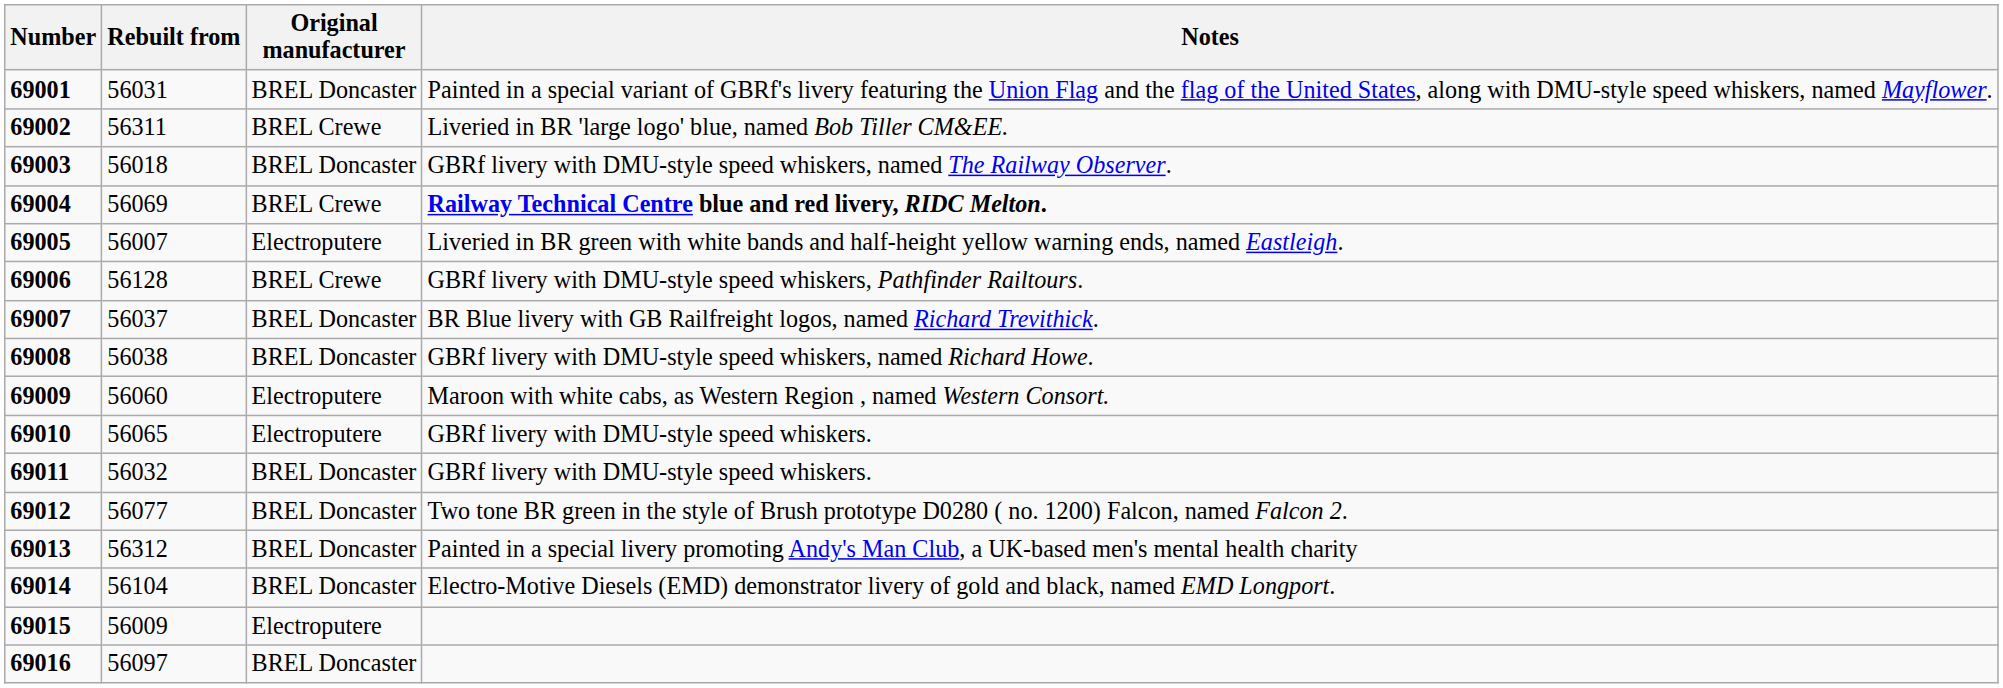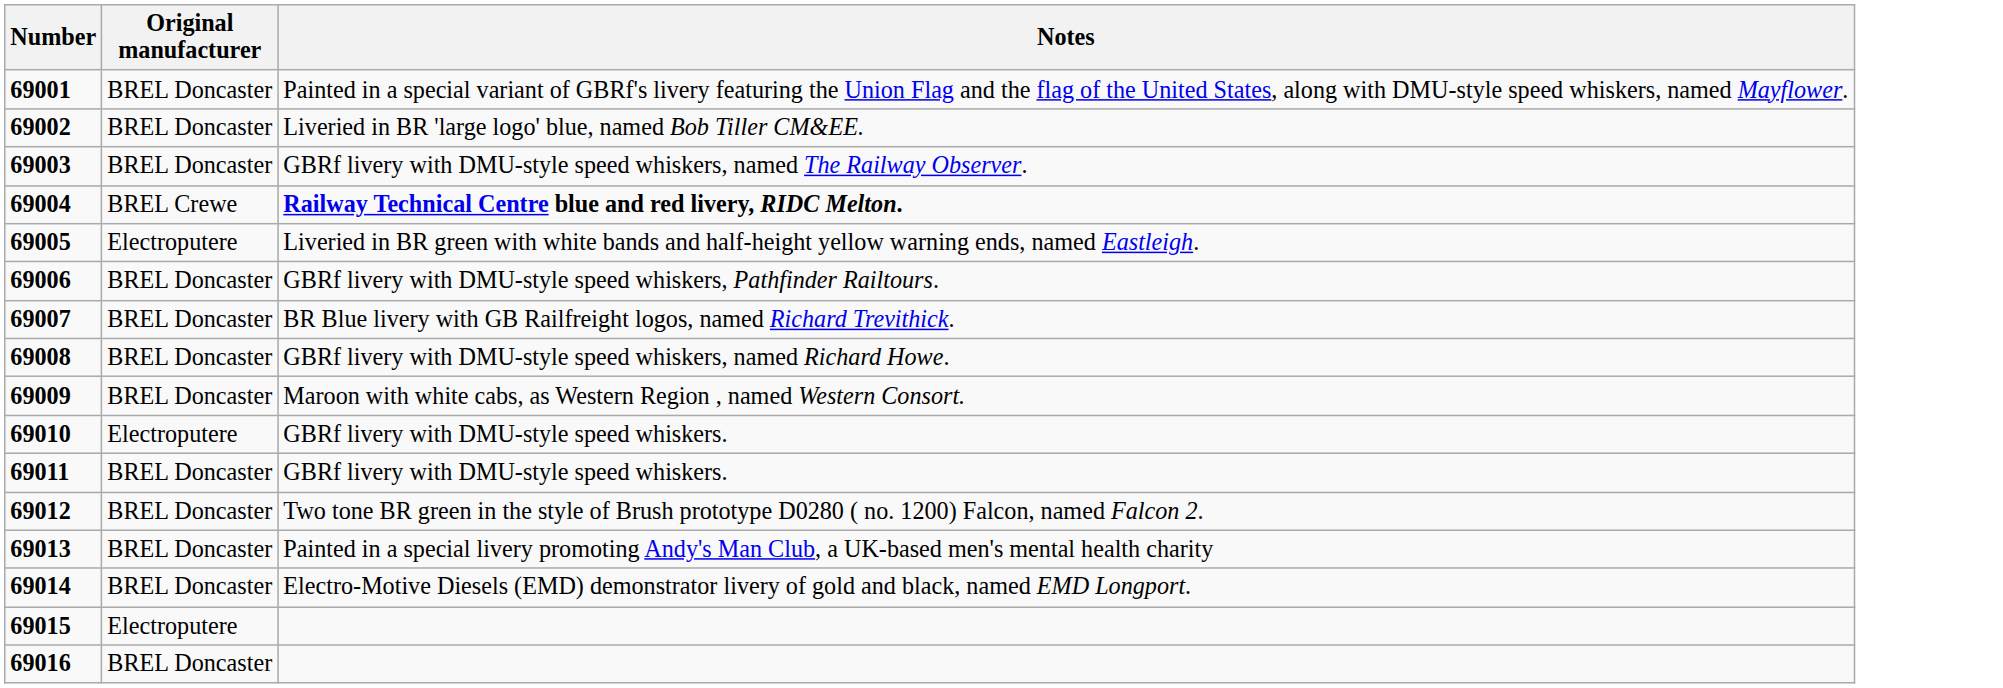- column: Rebuilt from | 56031 | 56311 | 56018 | 56069 | 56007 | 56128 | 56037 | 56038 | 56060 | 56065 | 56032 | 56077 | 56312 | 56104 | 56009 | 56097
69002 | Original manufacturer: BREL Crewe -> BREL Doncaster
69006 | Original manufacturer: BREL Crewe -> BREL Doncaster
69009 | Original manufacturer: Electroputere -> BREL Doncaster
